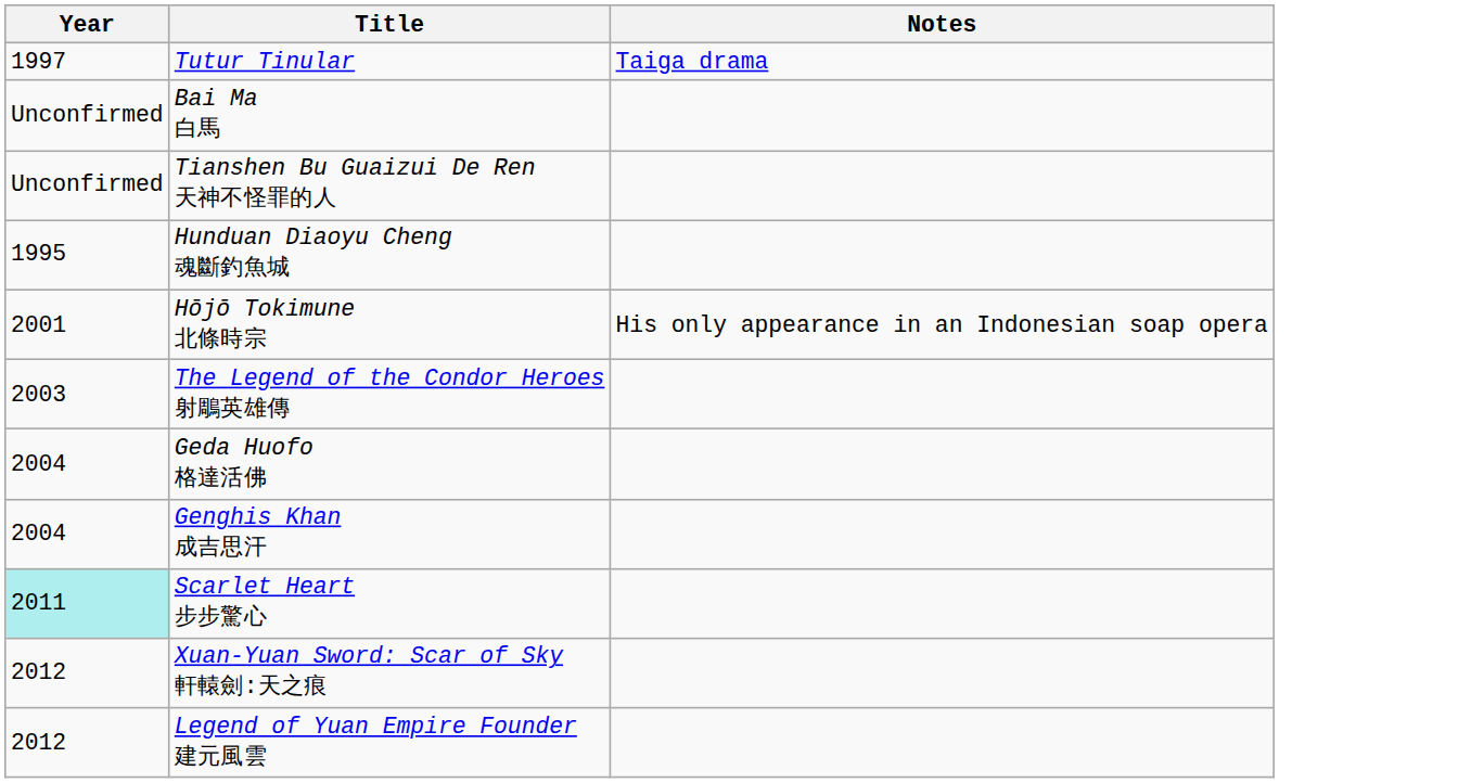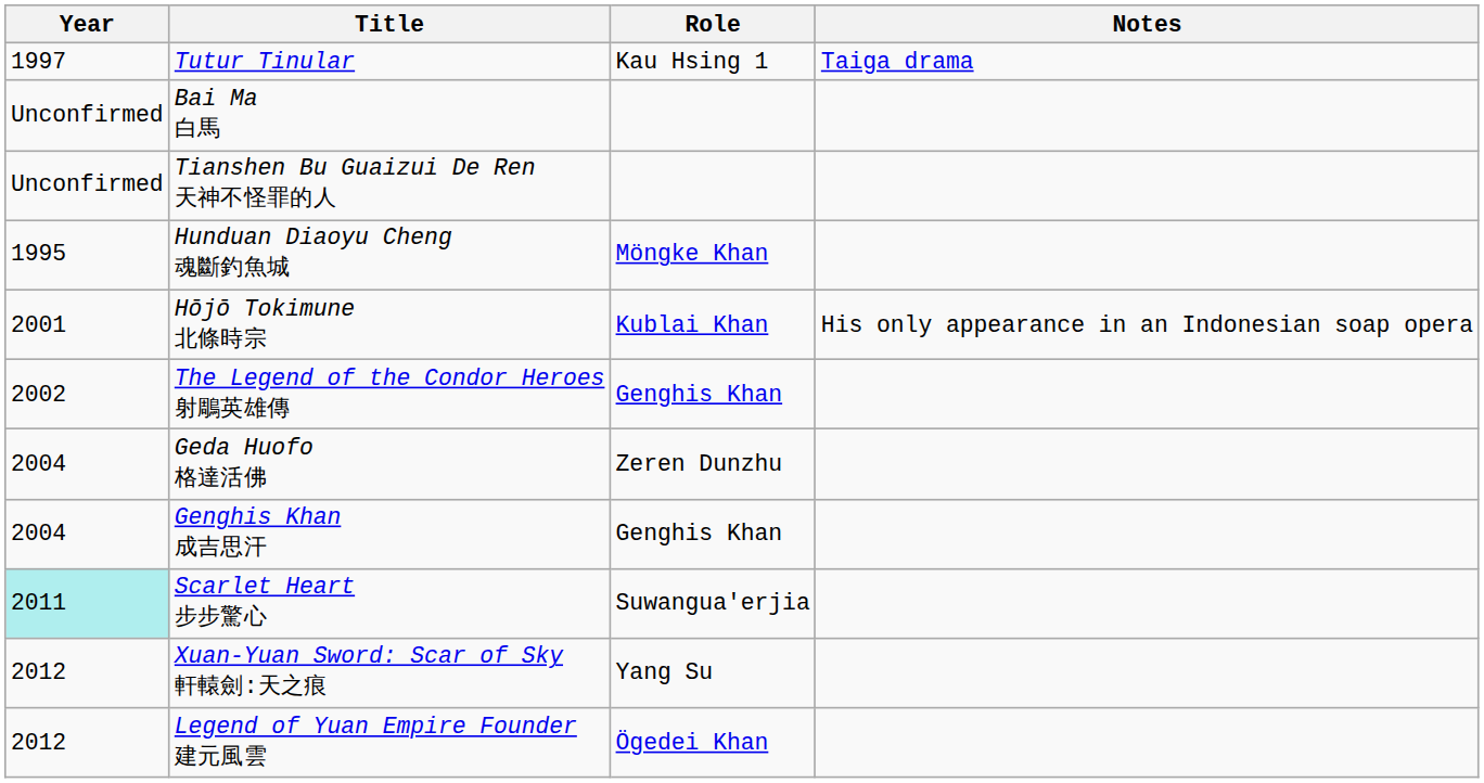+ column: Role | Kau Hsing 1 | Möngke Khan | Kublai Khan | Genghis Khan | Zeren Dunzhu | Genghis Khan | Suwangua'erjia | Yang Su | Ögedei Khan
The Legend of the Condor Heroes 射鵰英雄傳 | Year: 2003 -> 2002
